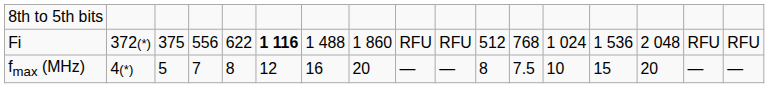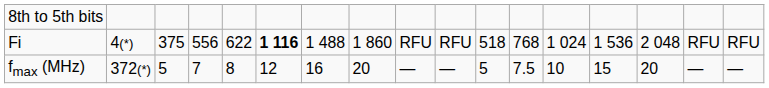Fi | column 2: 372(*) -> 4(*)
Fi | column 11: 512 -> 518
fmax (MHz) | column 2: 4(*) -> 372(*)
fmax (MHz) | column 11: 8 -> 5
